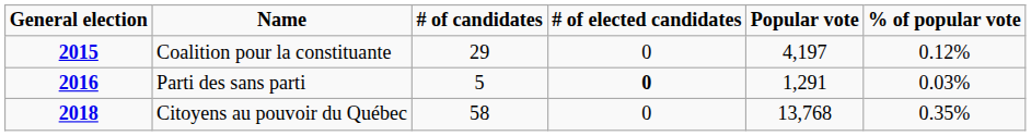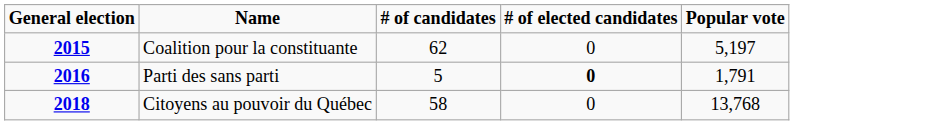- column: % of popular vote | 0.12% | 0.03% | 0.35%
Coalition pour la constituante | # of candidates: 29 -> 62
Coalition pour la constituante | Popular vote: 4,197 -> 5,197
Parti des sans parti | Popular vote: 1,291 -> 1,791
